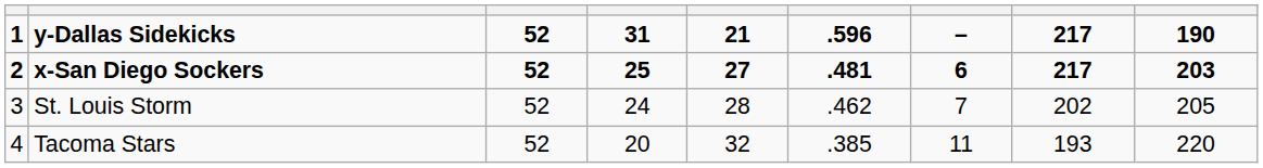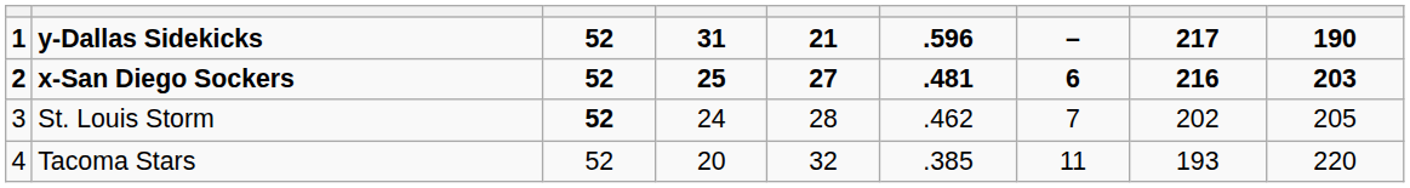x-San Diego Sockers | column 8: 217 -> 216
St. Louis Storm | column 3: normal -> bold
